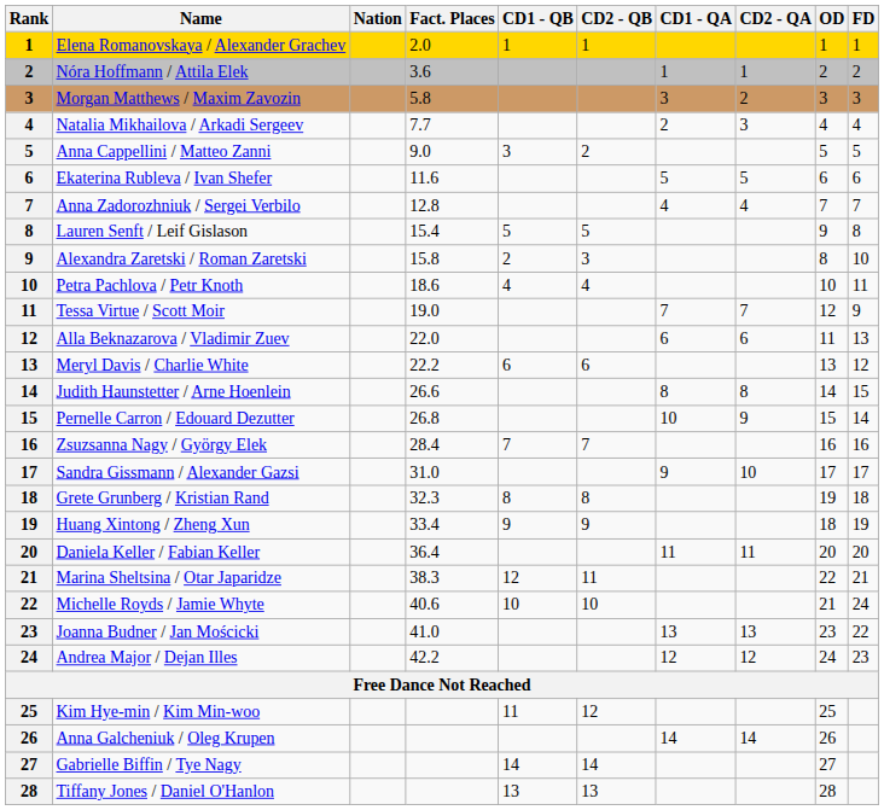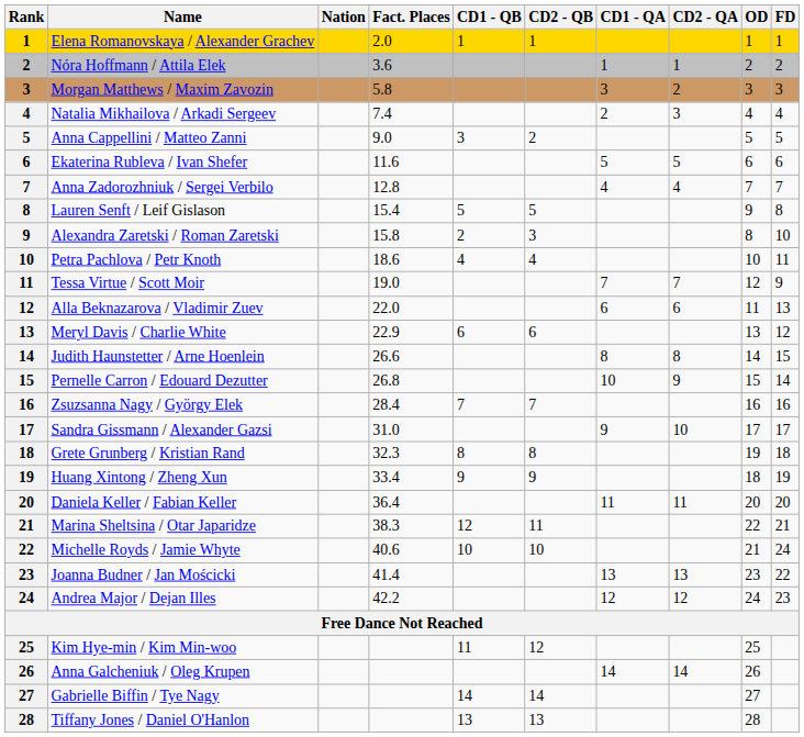Natalia Mikhailova / Arkadi Sergeev | Fact. Places: 7.7 -> 7.4
Meryl Davis / Charlie White | Fact. Places: 22.2 -> 22.9
Joanna Budner / Jan Mościcki | Fact. Places: 41.0 -> 41.4
